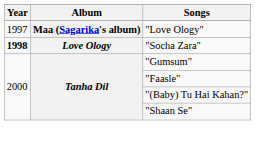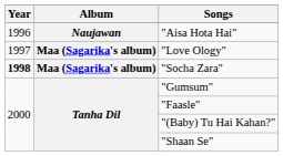+ row: 1996 | Naujawan | "Aisa Hota Hai"
"Socha Zara" | Album: Love Ology -> Maa (Sagarika's album)
